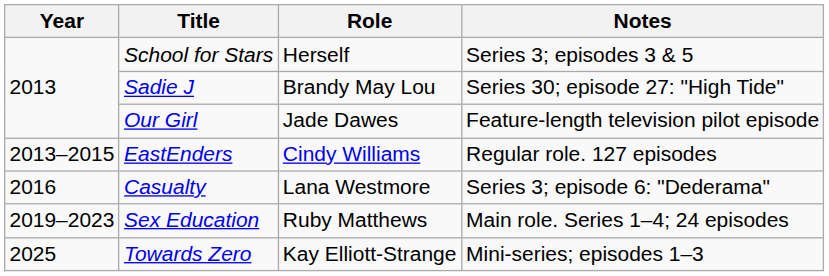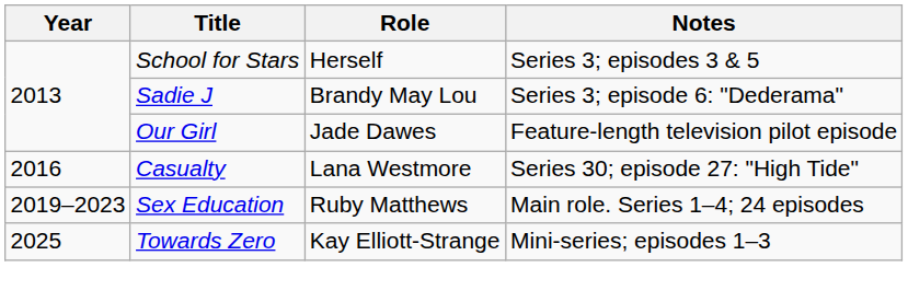Sadie J | Notes: Series 30; episode 27: "High Tide" -> Series 3; episode 6: "Dederama"
- row: 2013–2015 | EastEnders | Cindy Williams | Regular role. 127 episodes
Casualty | Notes: Series 3; episode 6: "Dederama" -> Series 30; episode 27: "High Tide"
